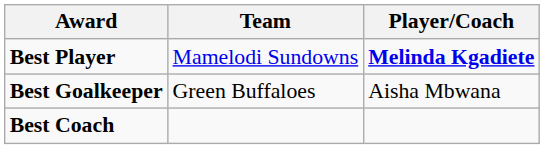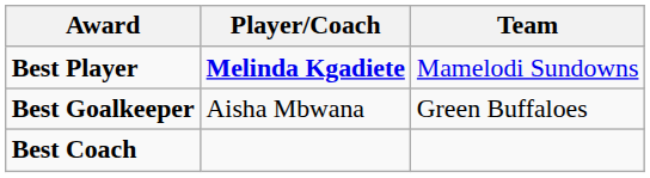columns swapped: Player/Coach <-> Team
